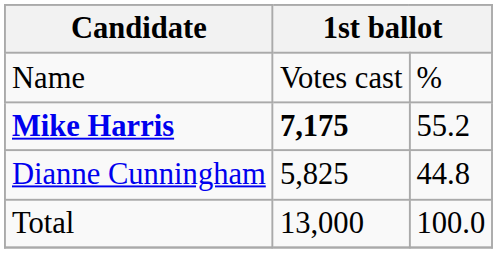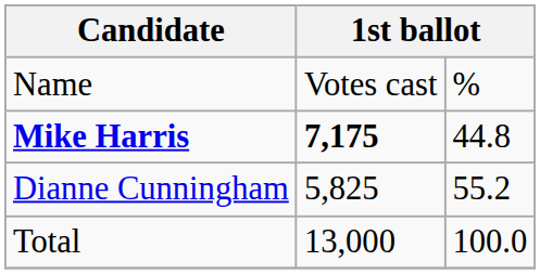Mike Harris | column 3: 55.2 -> 44.8
Dianne Cunningham | column 3: 44.8 -> 55.2
